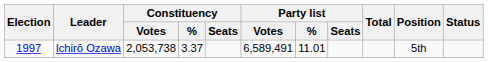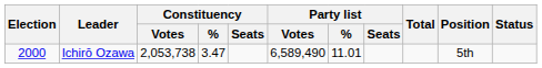Ichirō Ozawa | Election: 1997 -> 2000
Ichirō Ozawa | Constituency / %: 3.37 -> 3.47
Ichirō Ozawa | Party list / Votes: 6,589,491 -> 6,589,490
